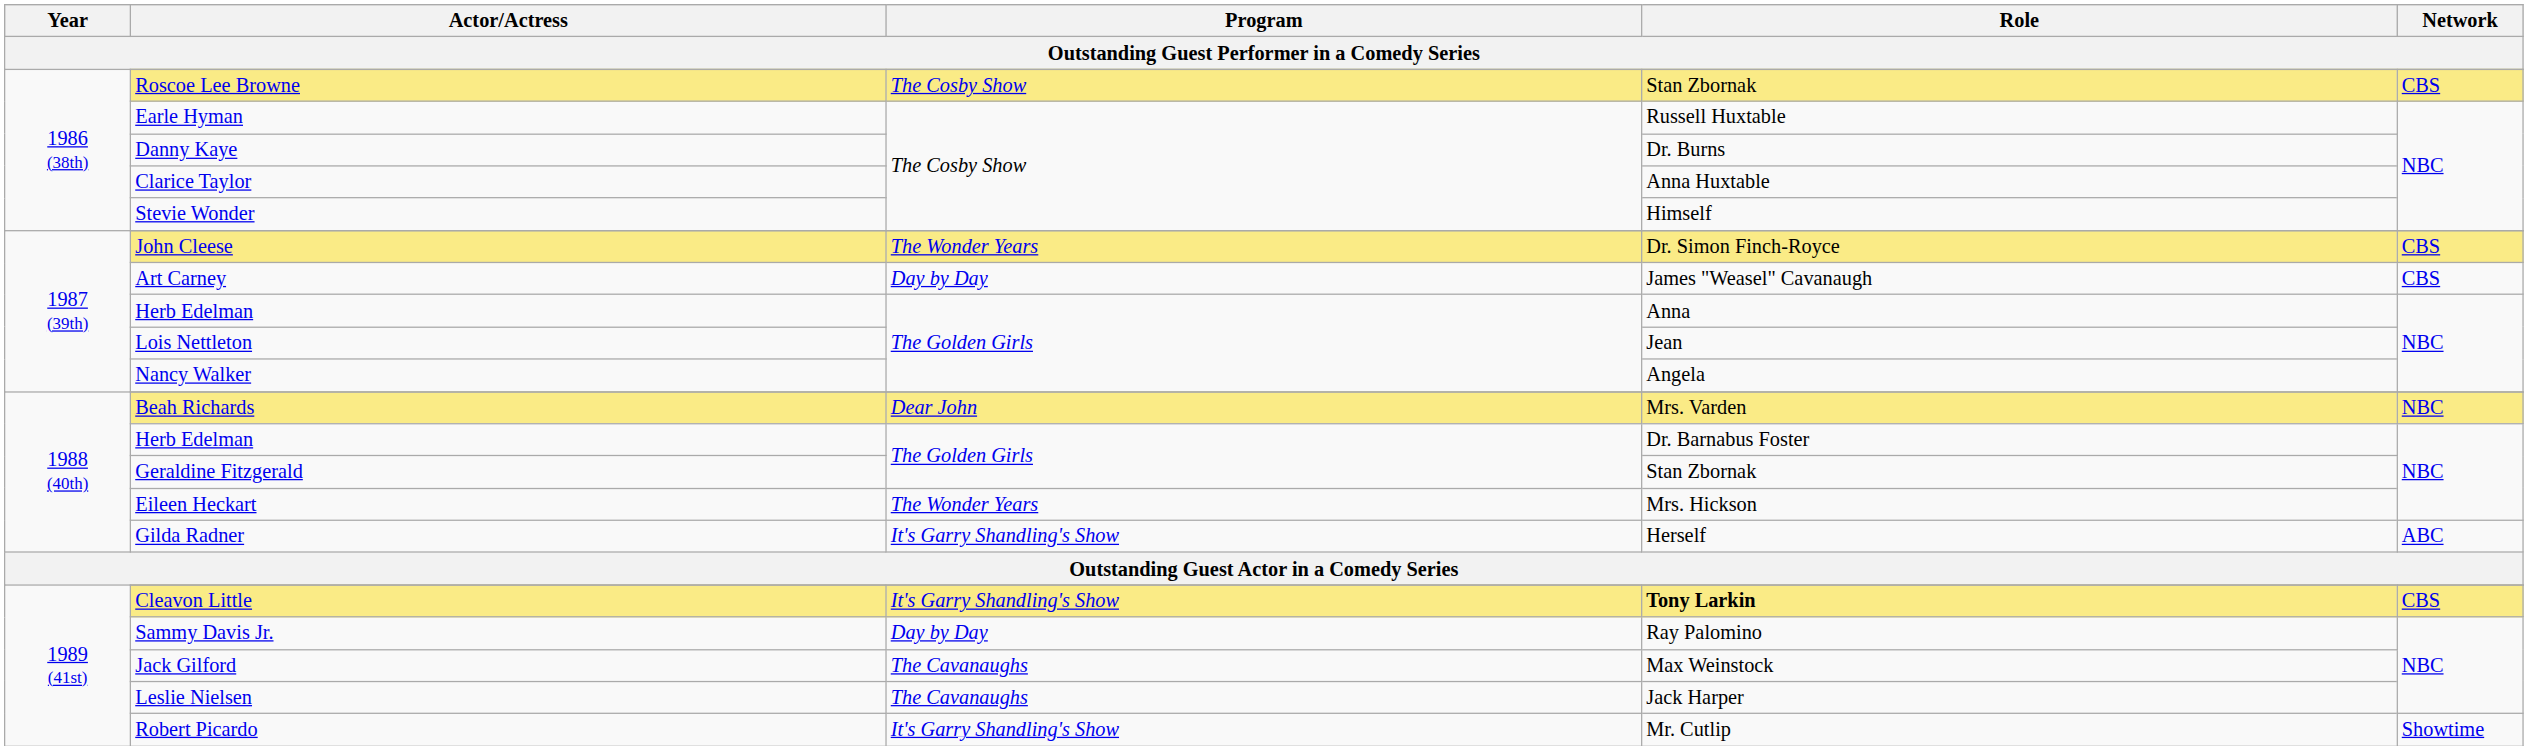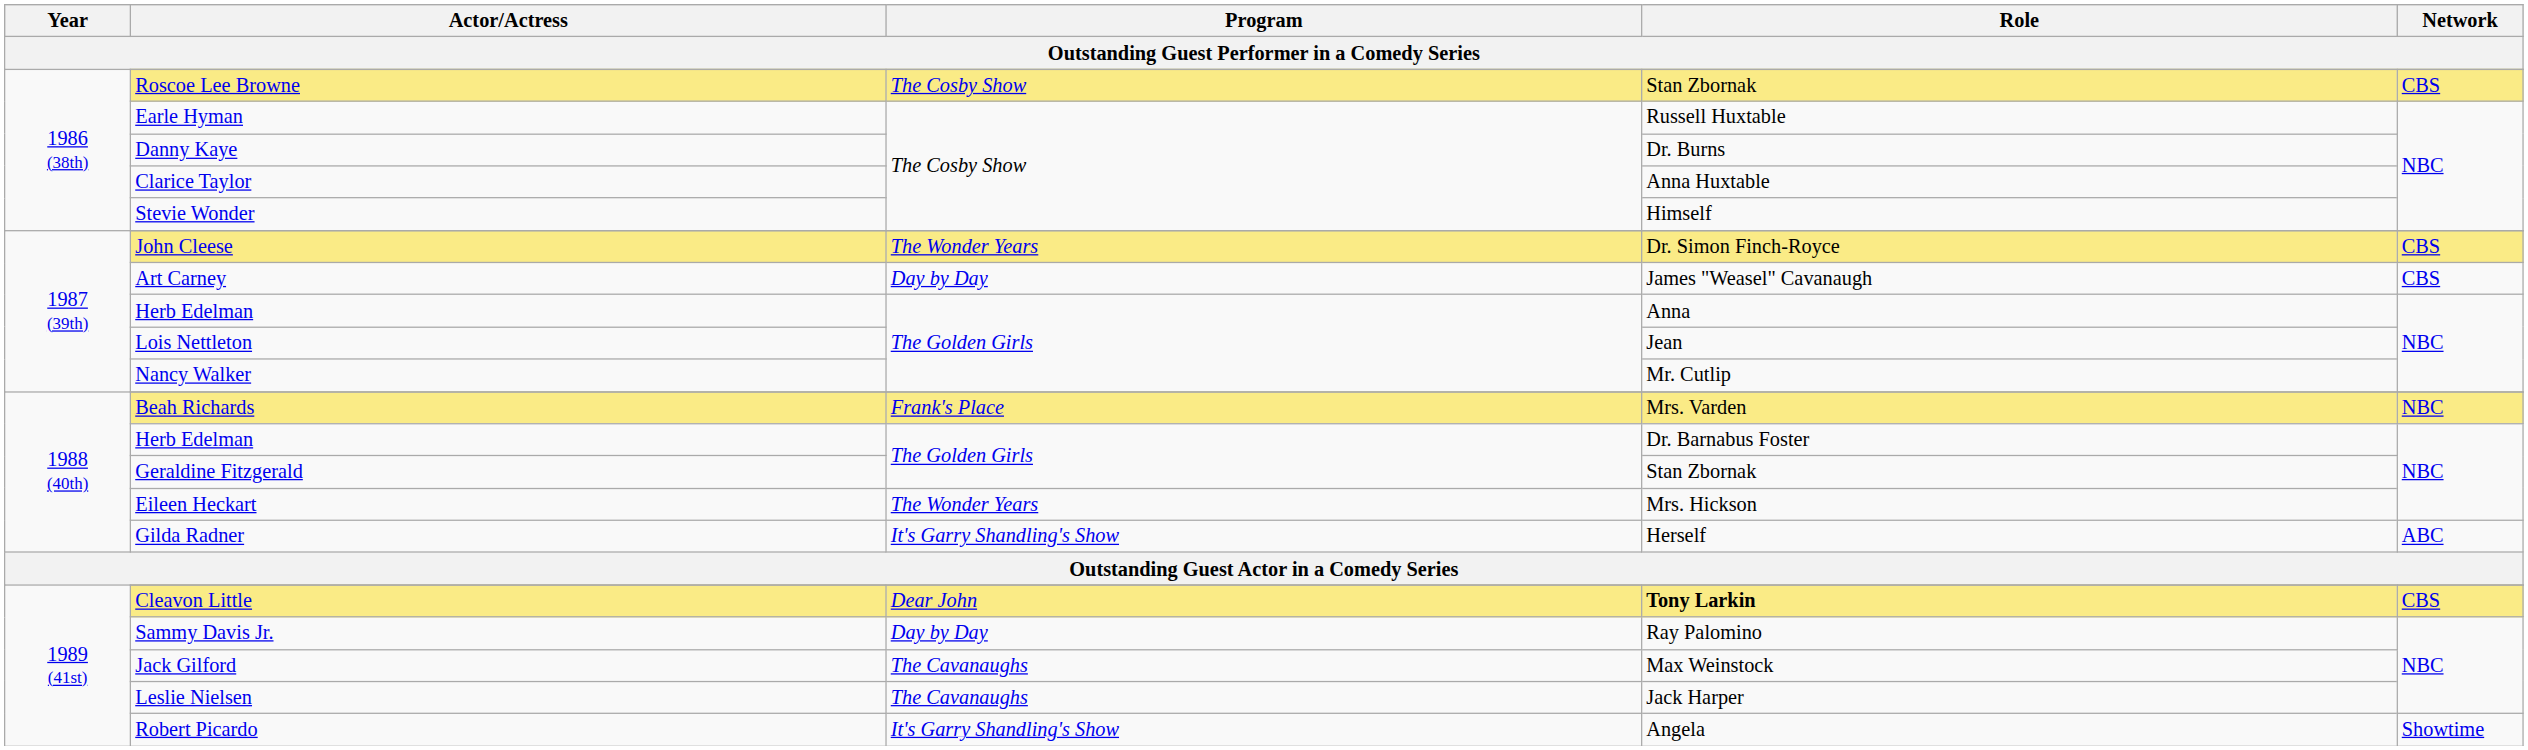Nancy Walker | Role: Angela -> Mr. Cutlip
Beah Richards | Program: Dear John -> Frank's Place
Cleavon Little | Program: It's Garry Shandling's Show -> Dear John
Robert Picardo | Role: Mr. Cutlip -> Angela
